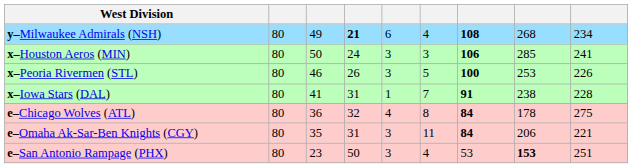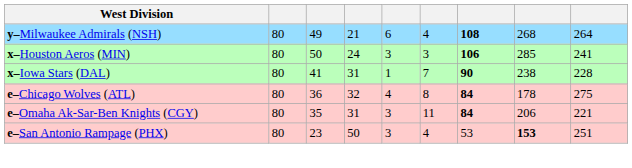y–Milwaukee Admirals (NSH) | column 4: bold -> normal
y–Milwaukee Admirals (NSH) | column 9: 234 -> 264
- row: x–Peoria Rivermen (STL) | 80 | 46 | 26 | 3 | 5 | 100 | 253 | 226
x–Iowa Stars (DAL) | column 7: 91 -> 90
